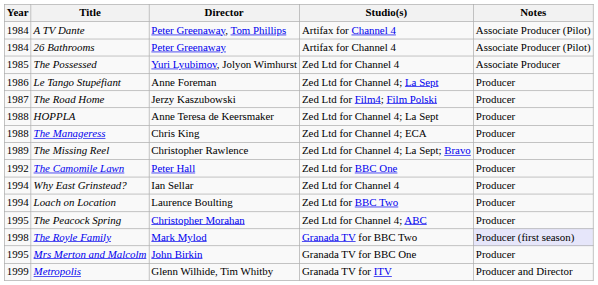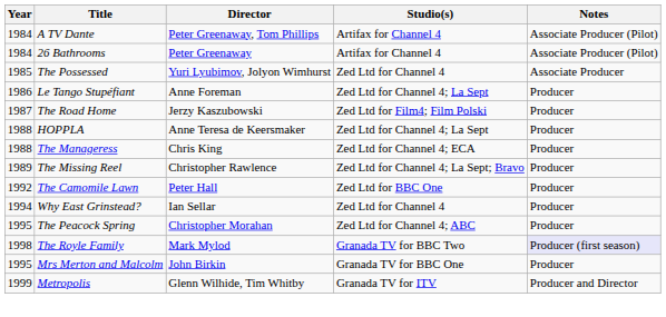- row: 1994 | Loach on Location | Laurence Boulting | Zed Ltd for BBC Two | Producer
